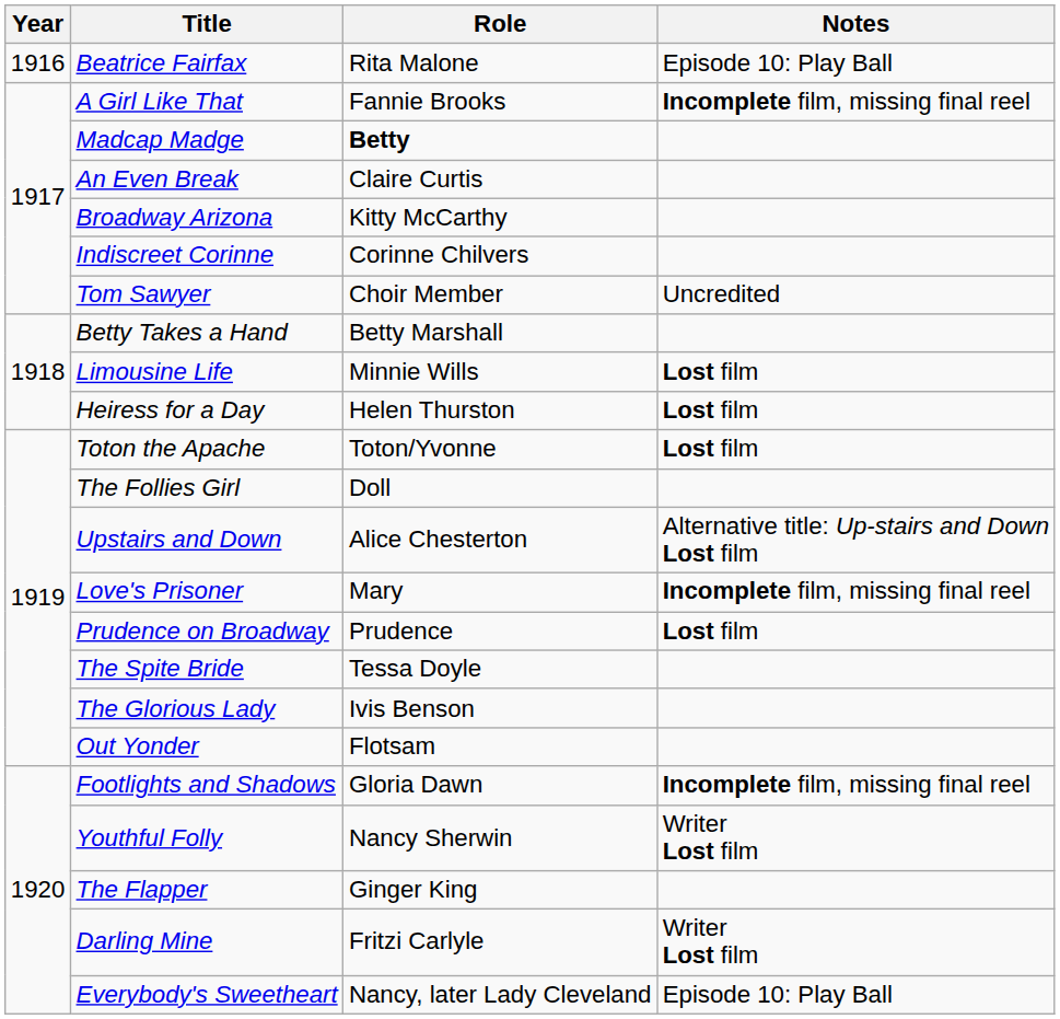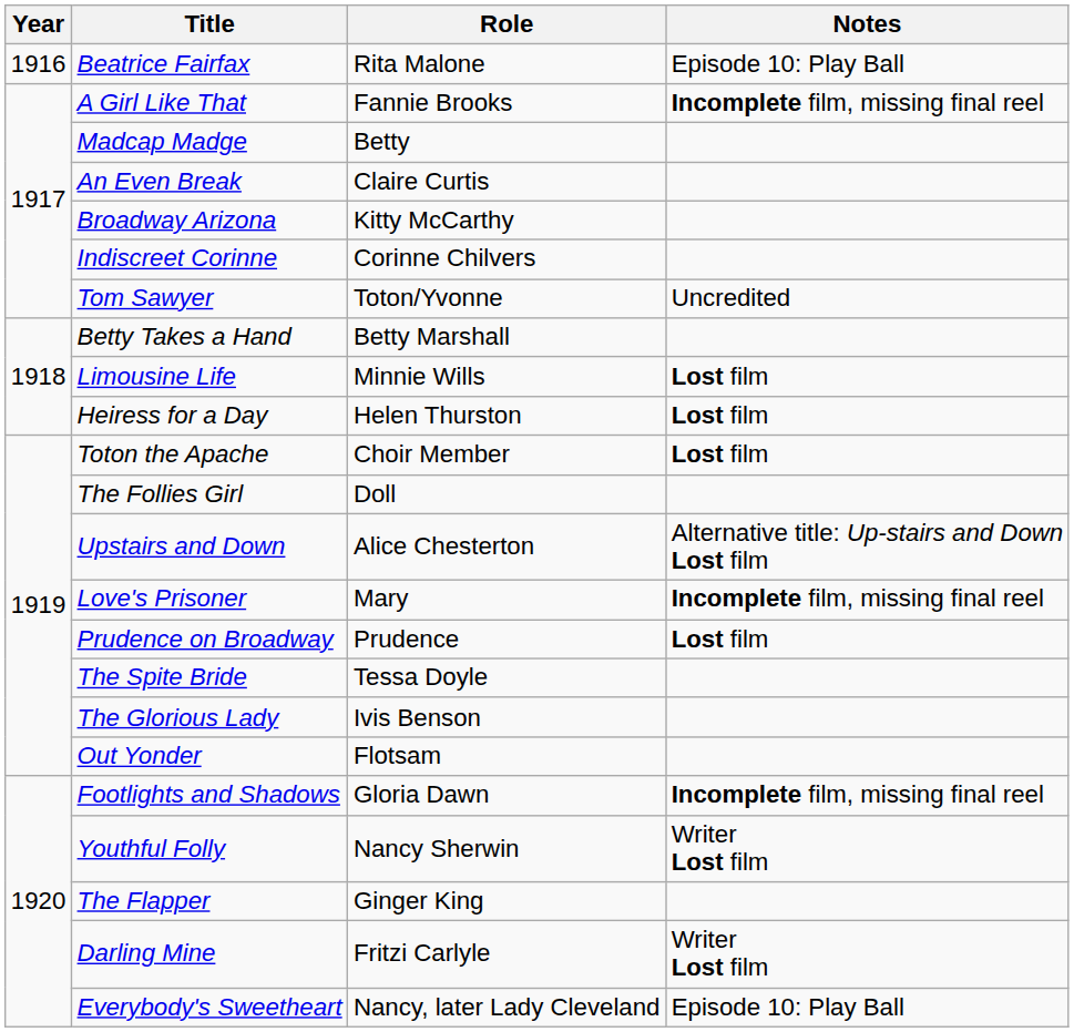Madcap Madge | Role: bold -> normal
Tom Sawyer | Role: Choir Member -> Toton/Yvonne
Toton the Apache | Role: Toton/Yvonne -> Choir Member
